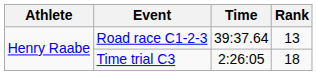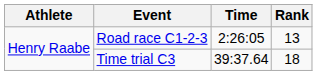Road race C1-2-3 | Time: 39:37.64 -> 2:26:05
Time trial C3 | Time: 2:26:05 -> 39:37.64
